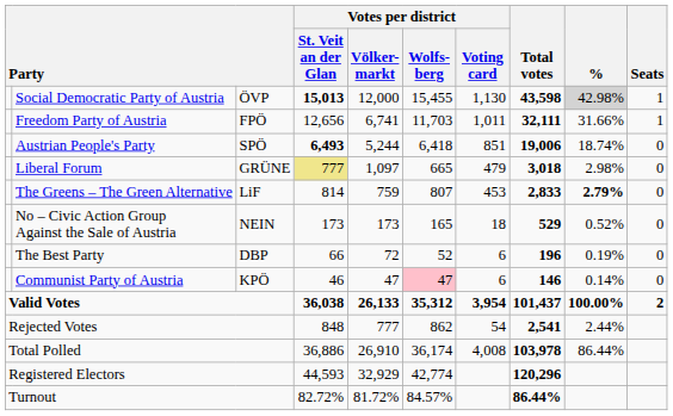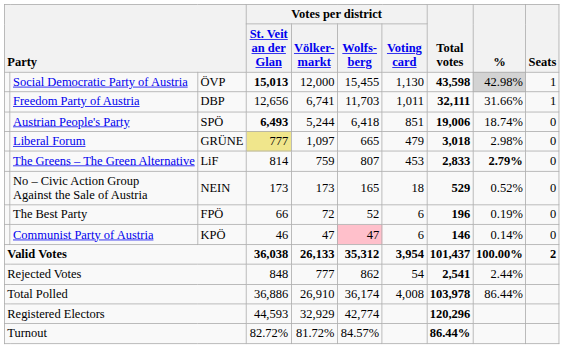Freedom Party of Austria | column 3: FPÖ -> DBP
The Best Party | column 3: DBP -> FPÖ
